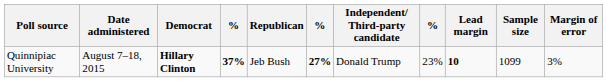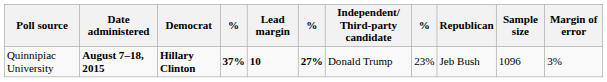columns swapped: Republican <-> Lead margin
Quinnipiac University | Date administered: normal -> bold
Quinnipiac University | Sample size: 1099 -> 1096
